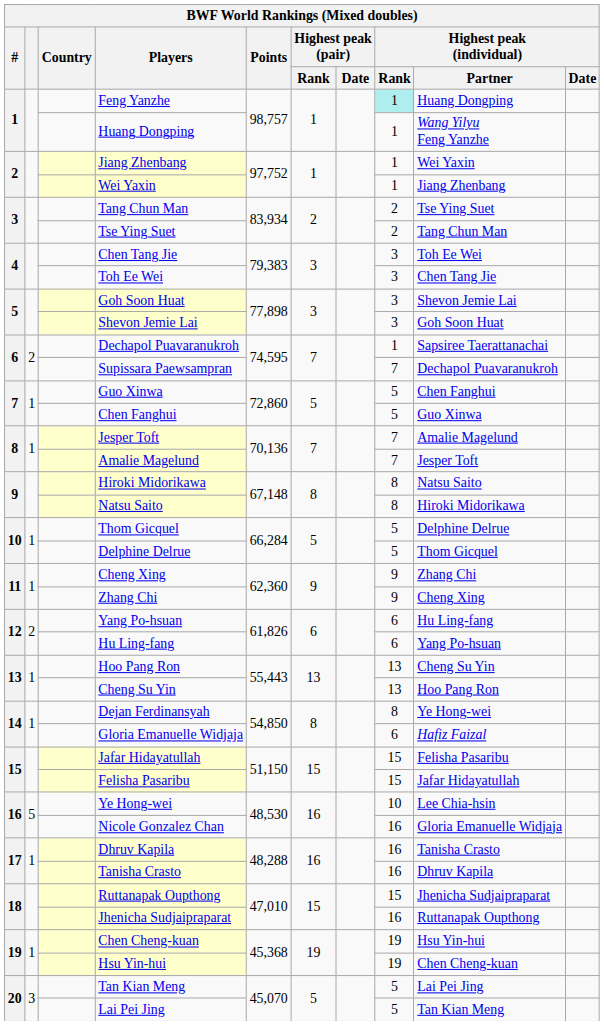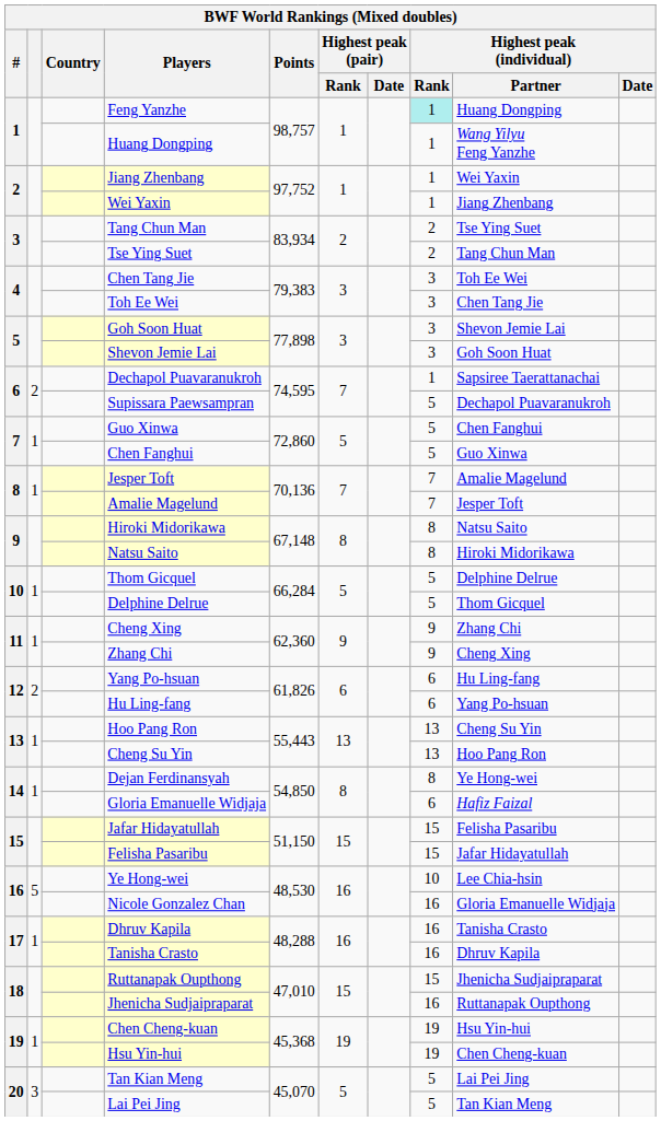Supissara Paewsampran | Highest peak (individual) / Rank: 7 -> 5
